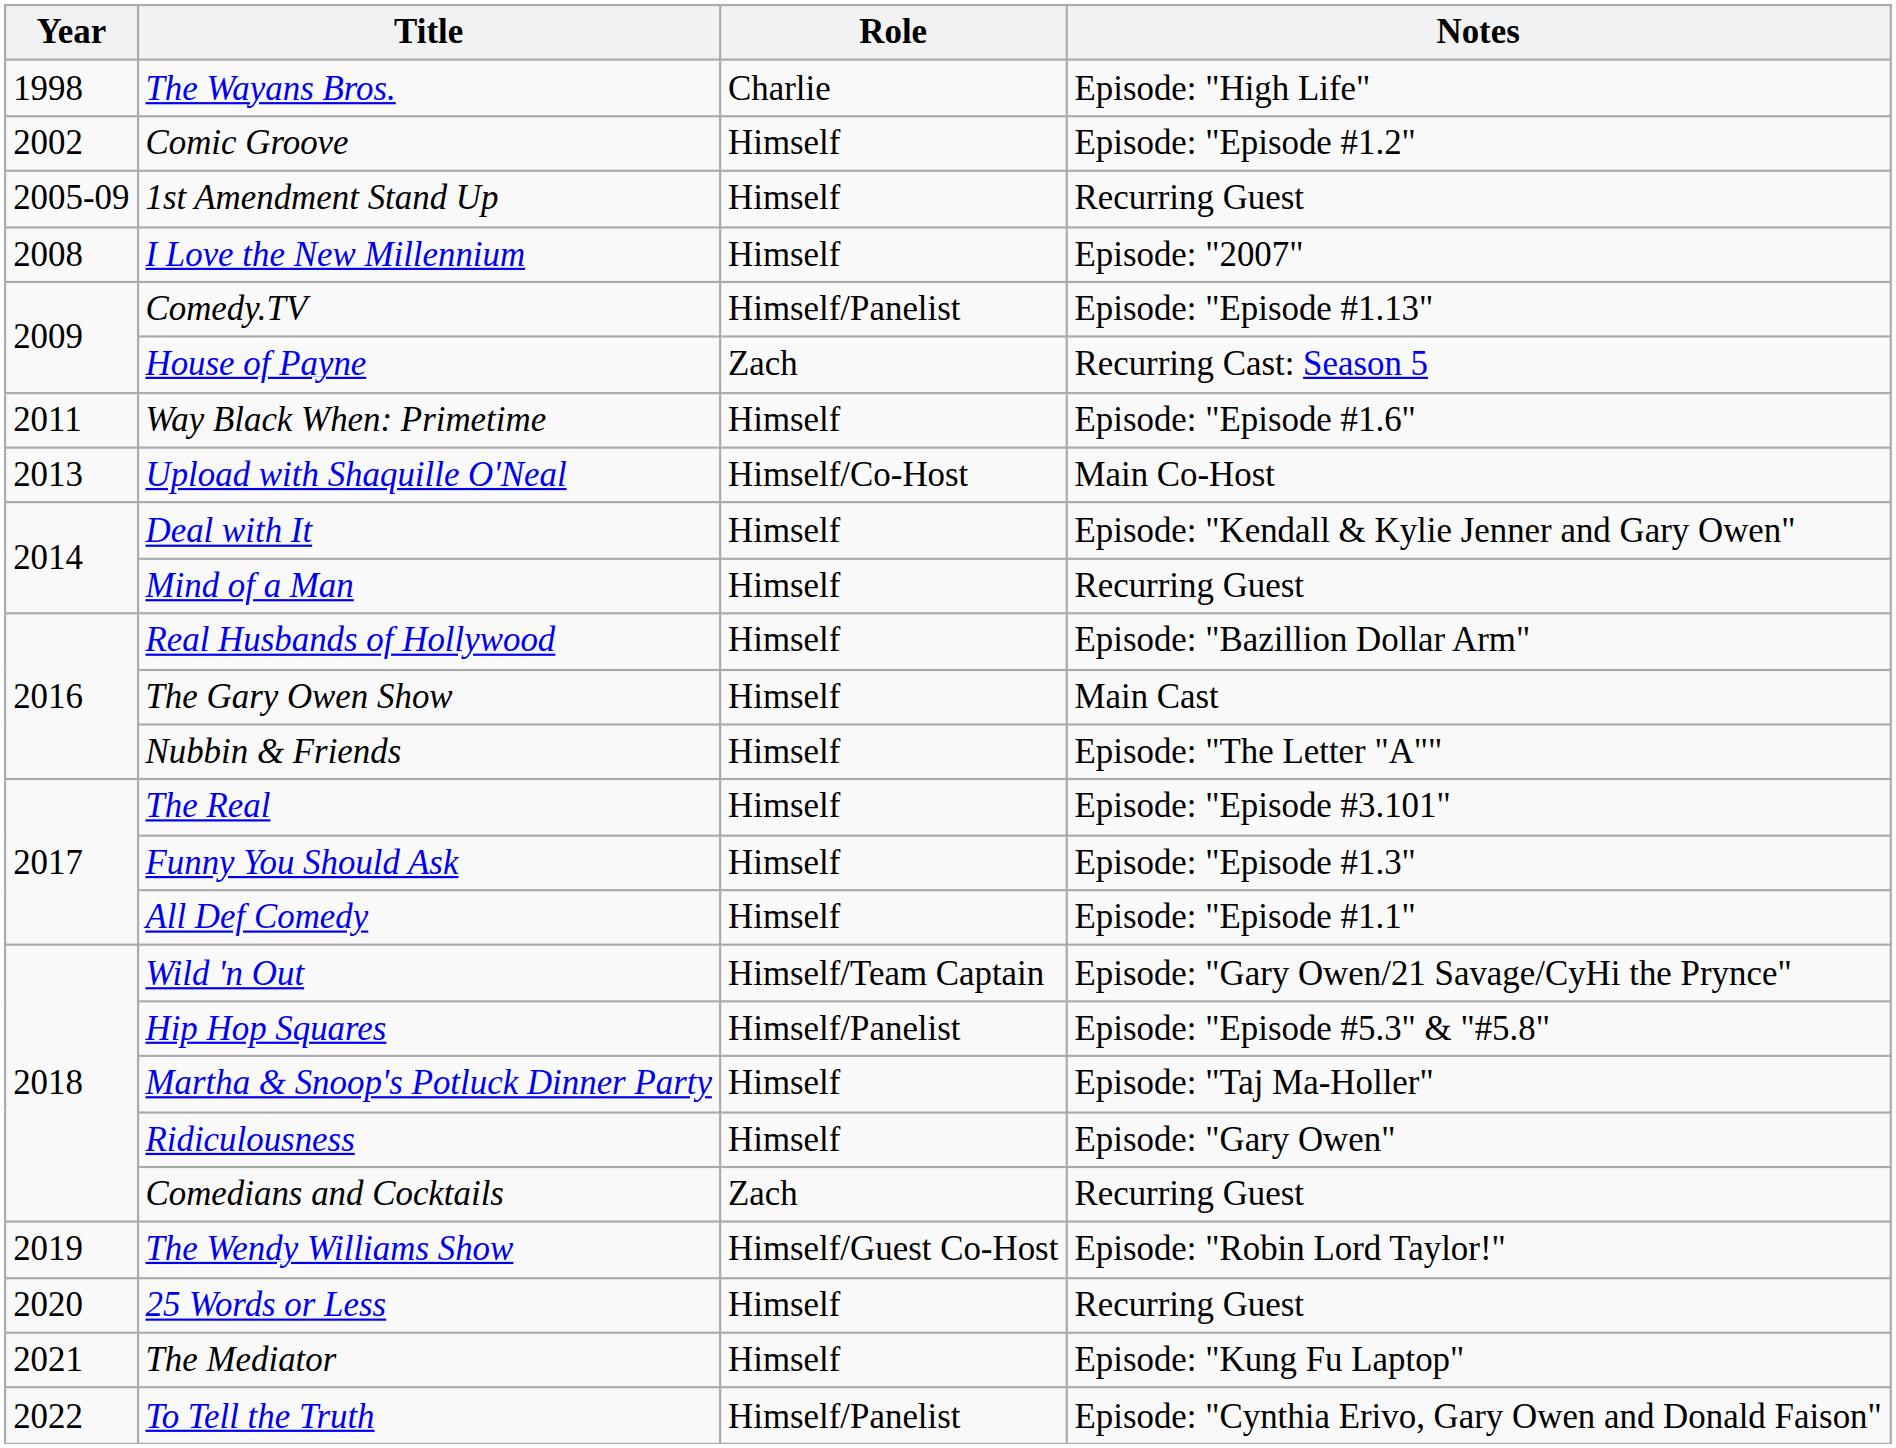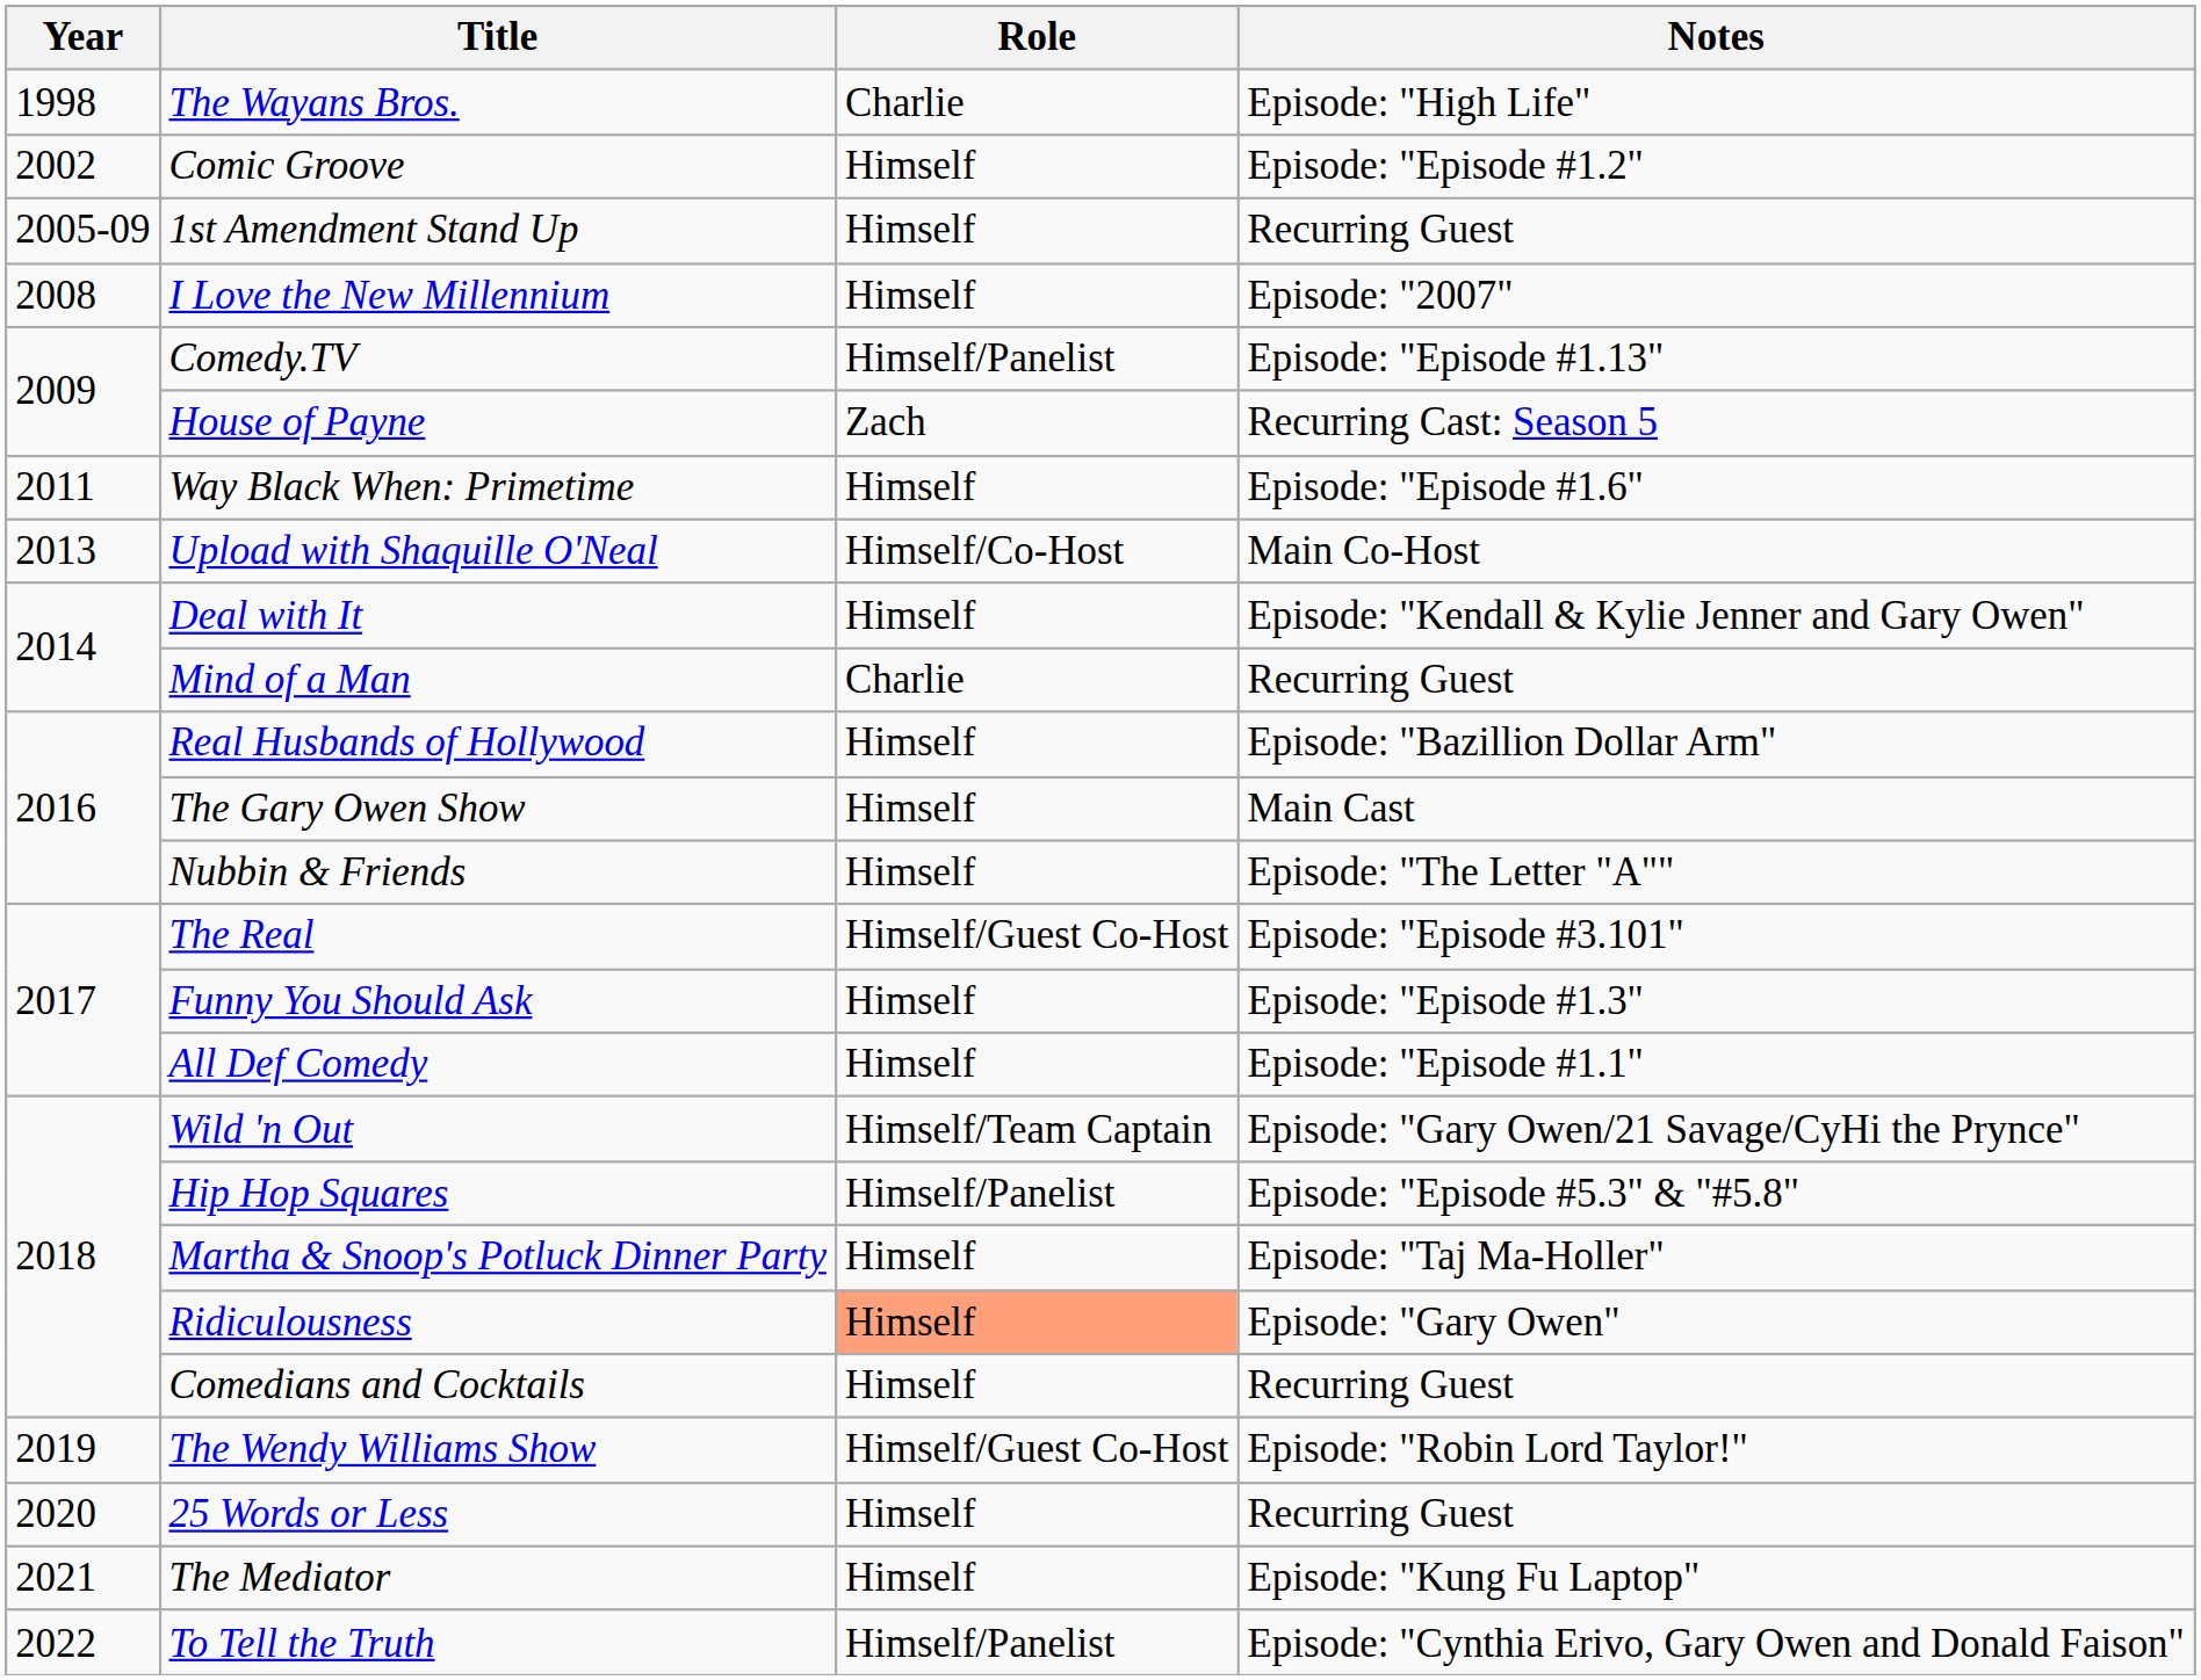Mind of a Man | Role: Himself -> Charlie
The Real | Role: Himself -> Himself/Guest Co-Host
Ridiculousness | Role: no background -> lightsalmon background
Comedians and Cocktails | Role: Zach -> Himself
